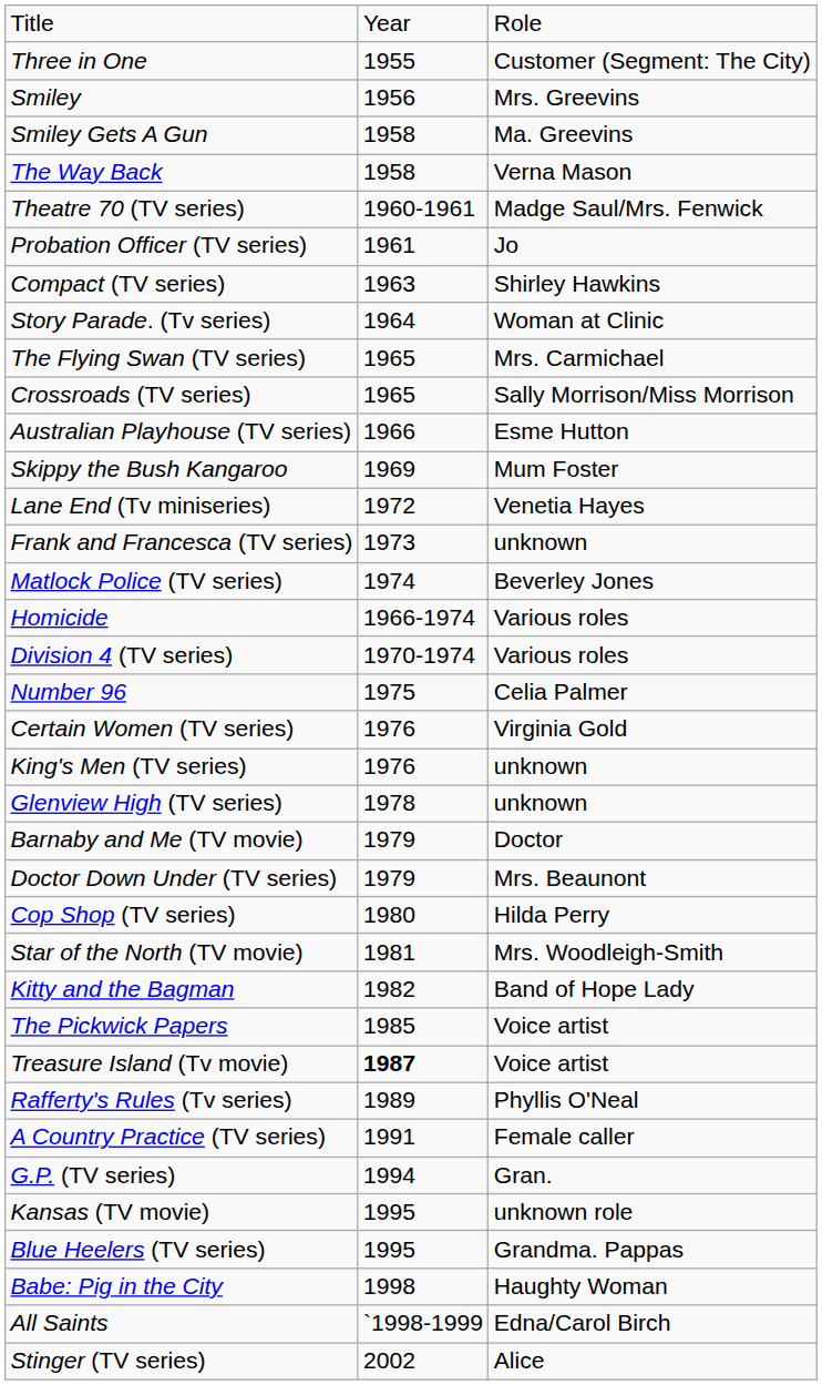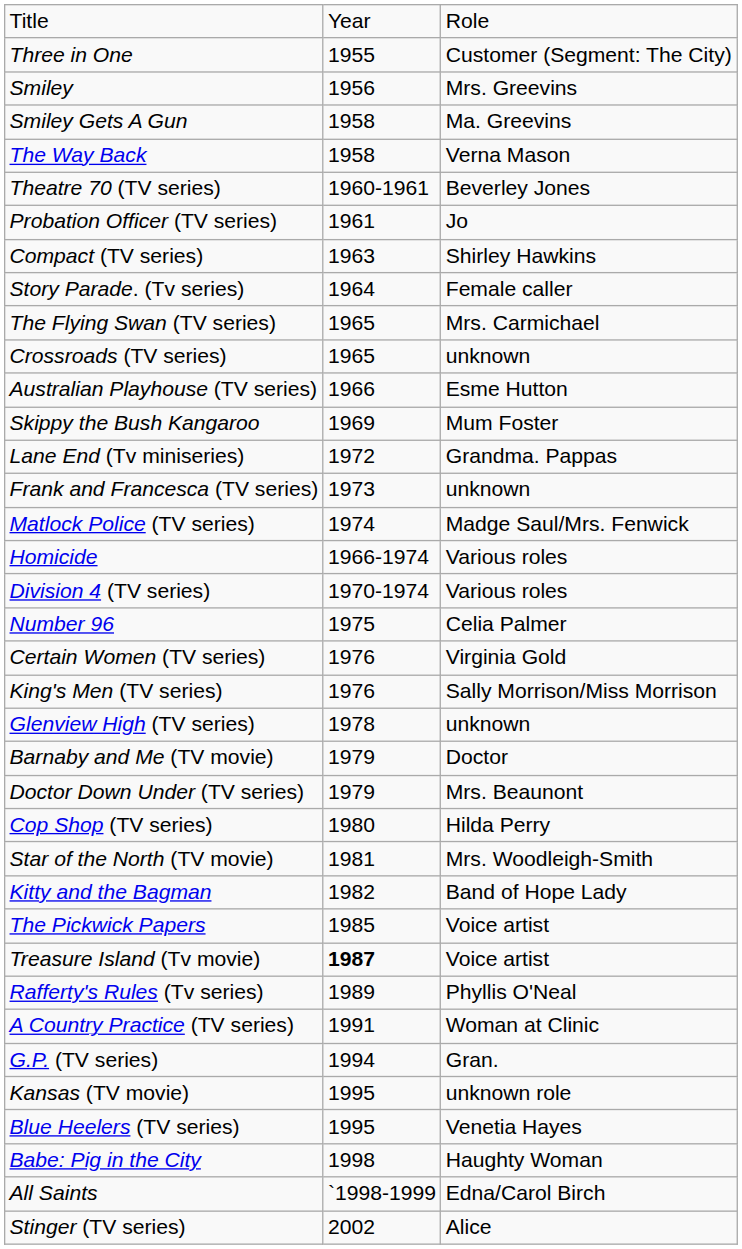Theatre 70 (TV series) | column 3: Madge Saul/Mrs. Fenwick -> Beverley Jones
Story Parade. (Tv series) | column 3: Woman at Clinic -> Female caller
Crossroads (TV series) | column 3: Sally Morrison/Miss Morrison -> unknown
Lane End (Tv miniseries) | column 3: Venetia Hayes -> Grandma. Pappas
Matlock Police (TV series) | column 3: Beverley Jones -> Madge Saul/Mrs. Fenwick
King's Men (TV series) | column 3: unknown -> Sally Morrison/Miss Morrison
A Country Practice (TV series) | column 3: Female caller -> Woman at Clinic
Blue Heelers (TV series) | column 3: Grandma. Pappas -> Venetia Hayes
